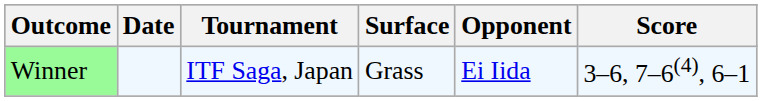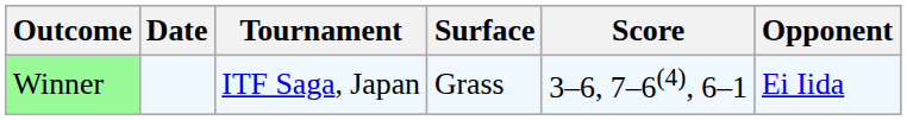columns swapped: Opponent <-> Score
